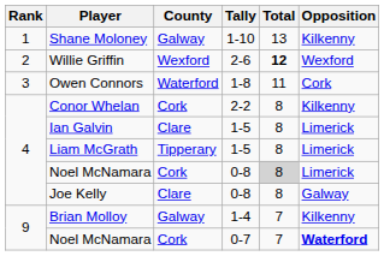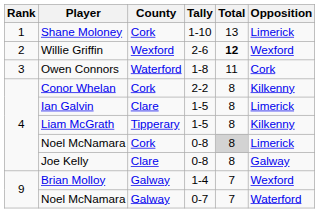Shane Moloney | County: Galway -> Cork
Shane Moloney | Opposition: Kilkenny -> Limerick
Liam McGrath | Opposition: Limerick -> Kilkenny
Brian Molloy | Opposition: Kilkenny -> Wexford
Noel McNamara / 0-7 | County: Cork -> Galway
Noel McNamara / 0-7 | Opposition: bold -> normal
